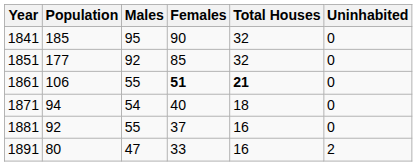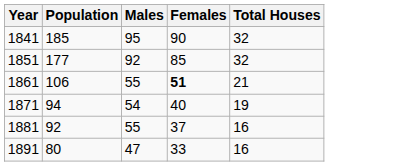- column: Uninhabited | 0 | 0 | 0 | 0 | 0 | 2
1861 | Total Houses: bold -> normal
1871 | Total Houses: 18 -> 19
